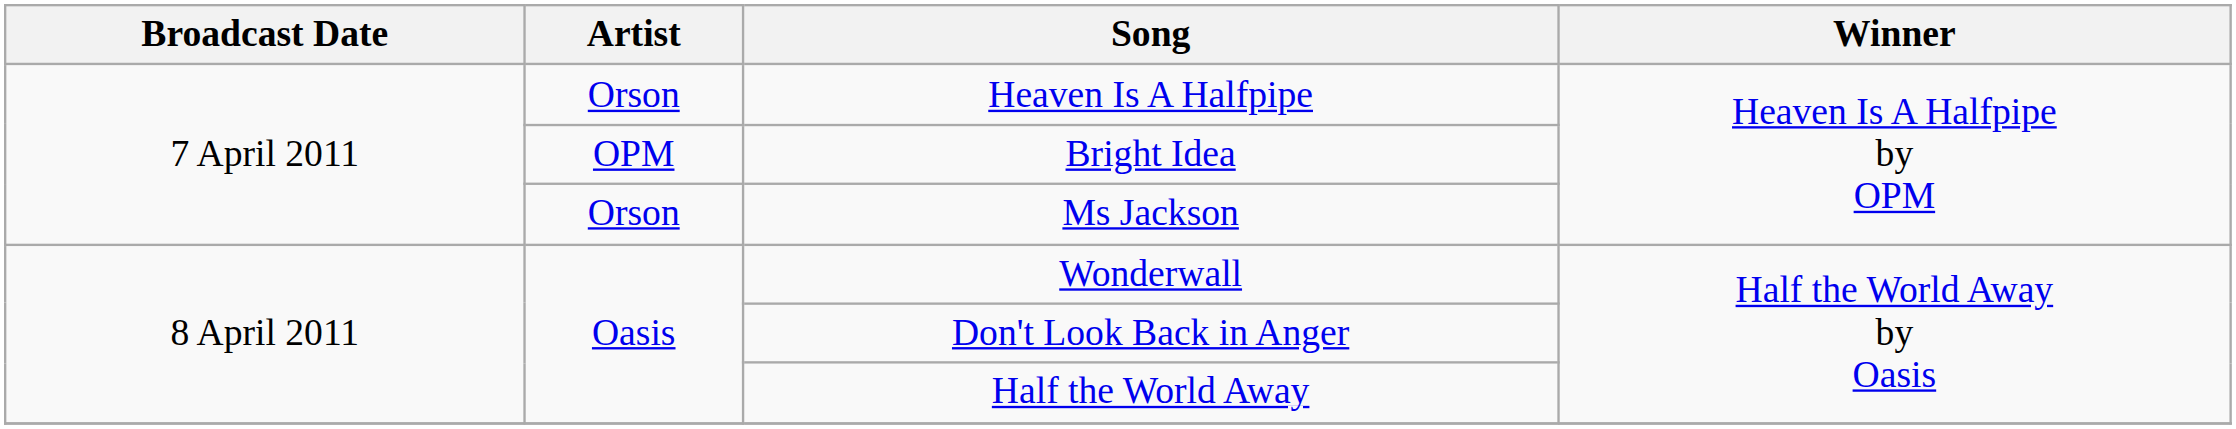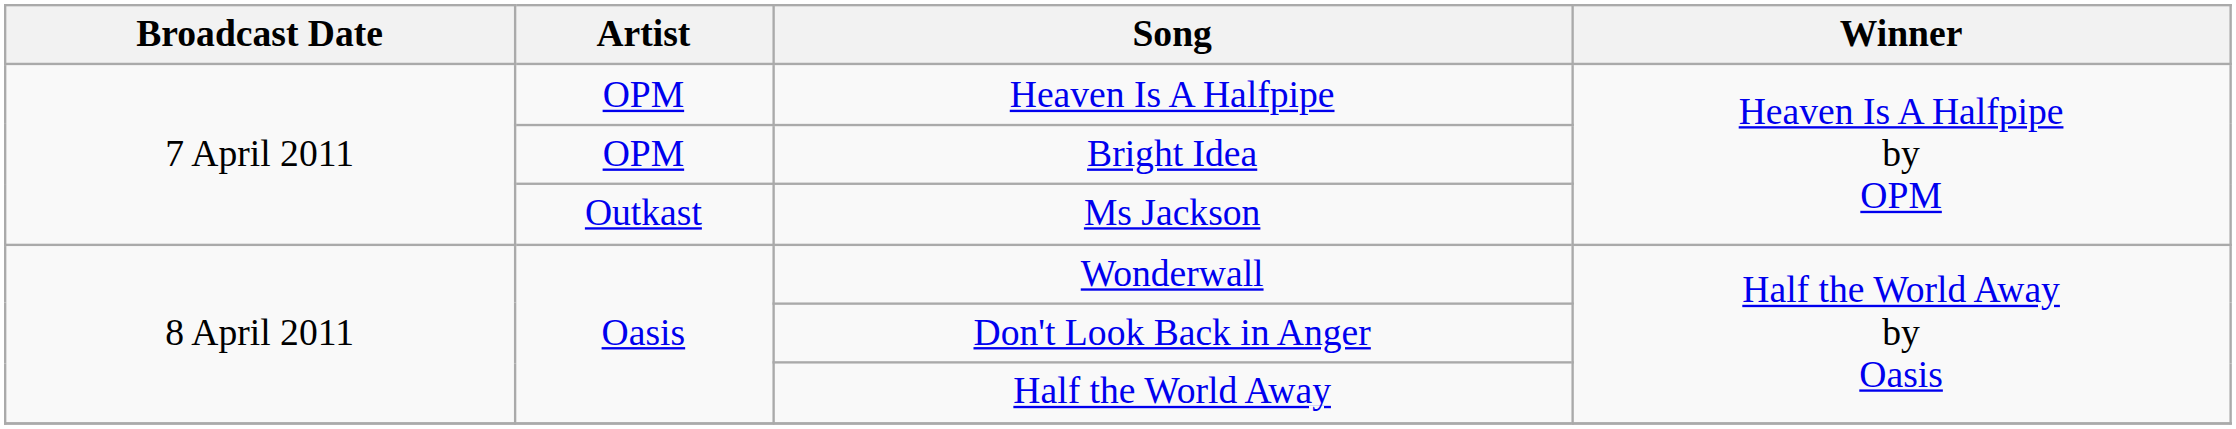Heaven Is A Halfpipe | Artist: Orson -> OPM
Ms Jackson | Artist: Orson -> Outkast
